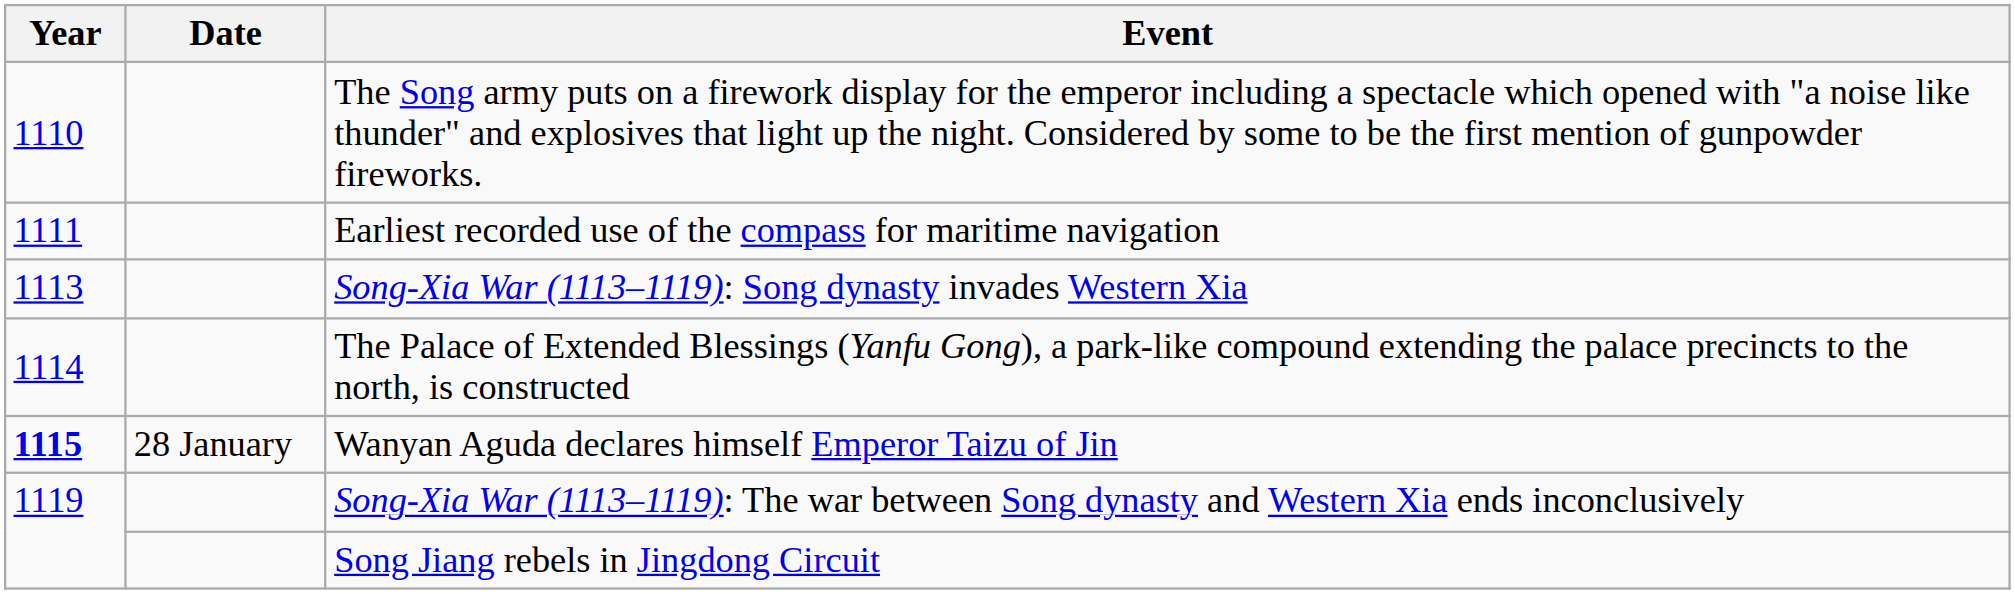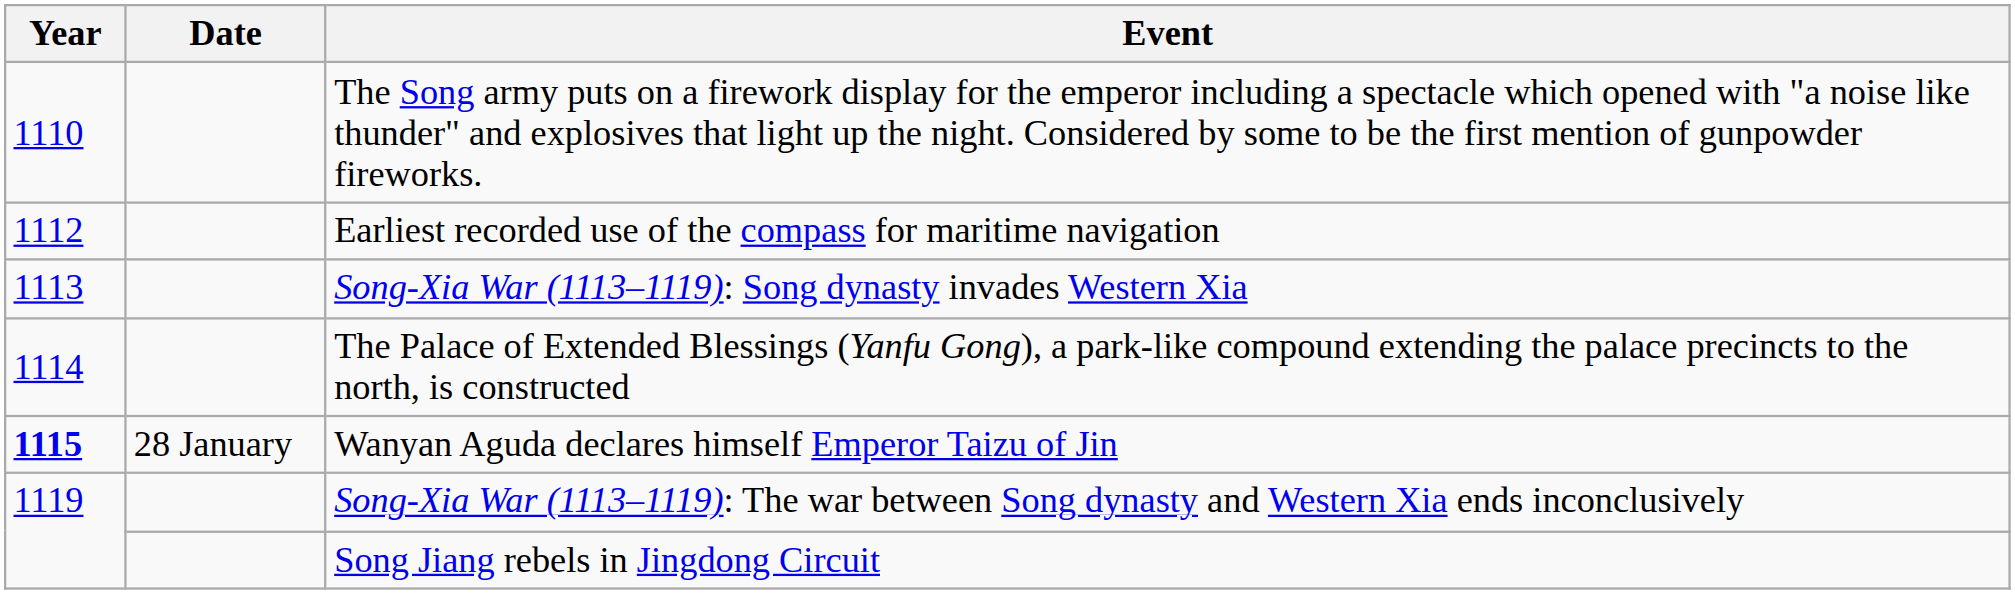Earliest recorded use of the compass for maritime navigation | Year: 1111 -> 1112
